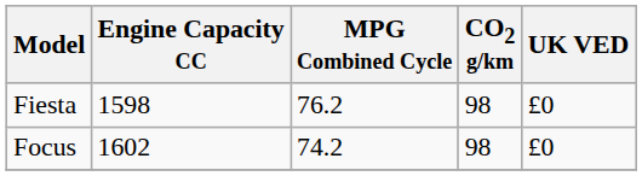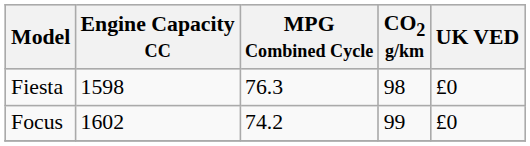Fiesta | MPG Combined Cycle: 76.2 -> 76.3
Focus | CO2 g/km: 98 -> 99
